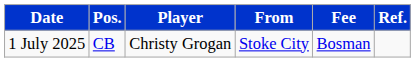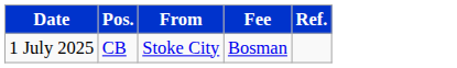- column: Player | Christy Grogan
